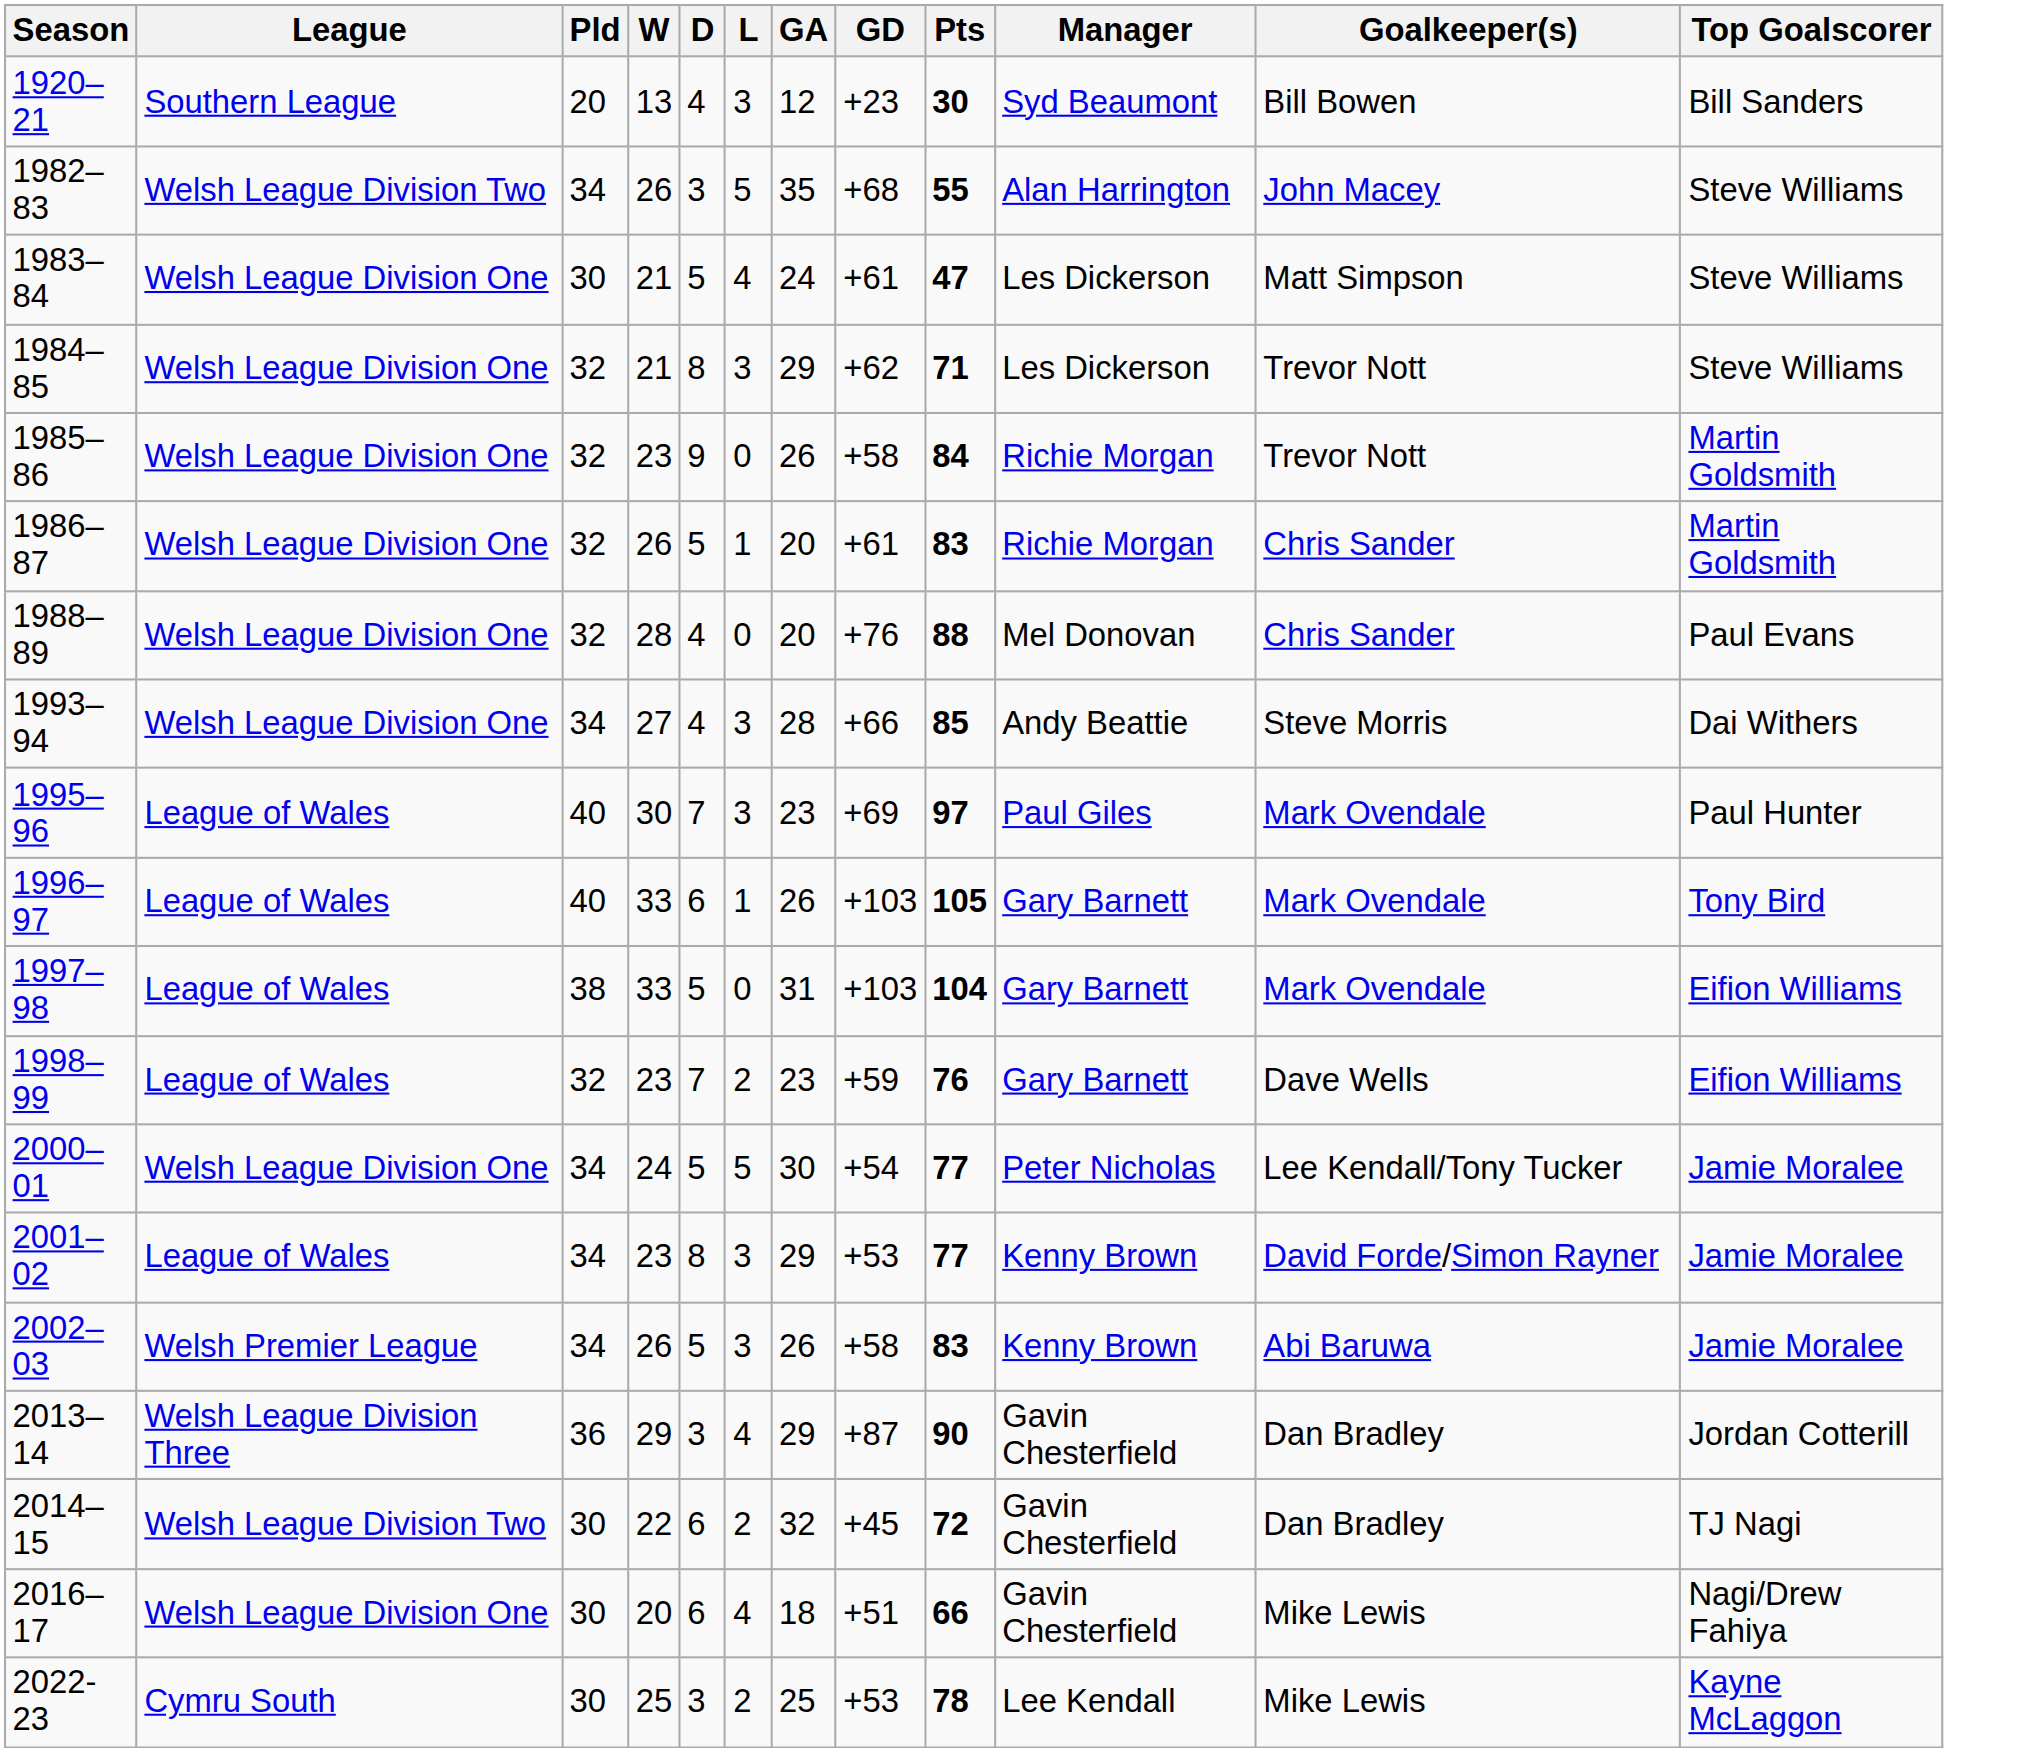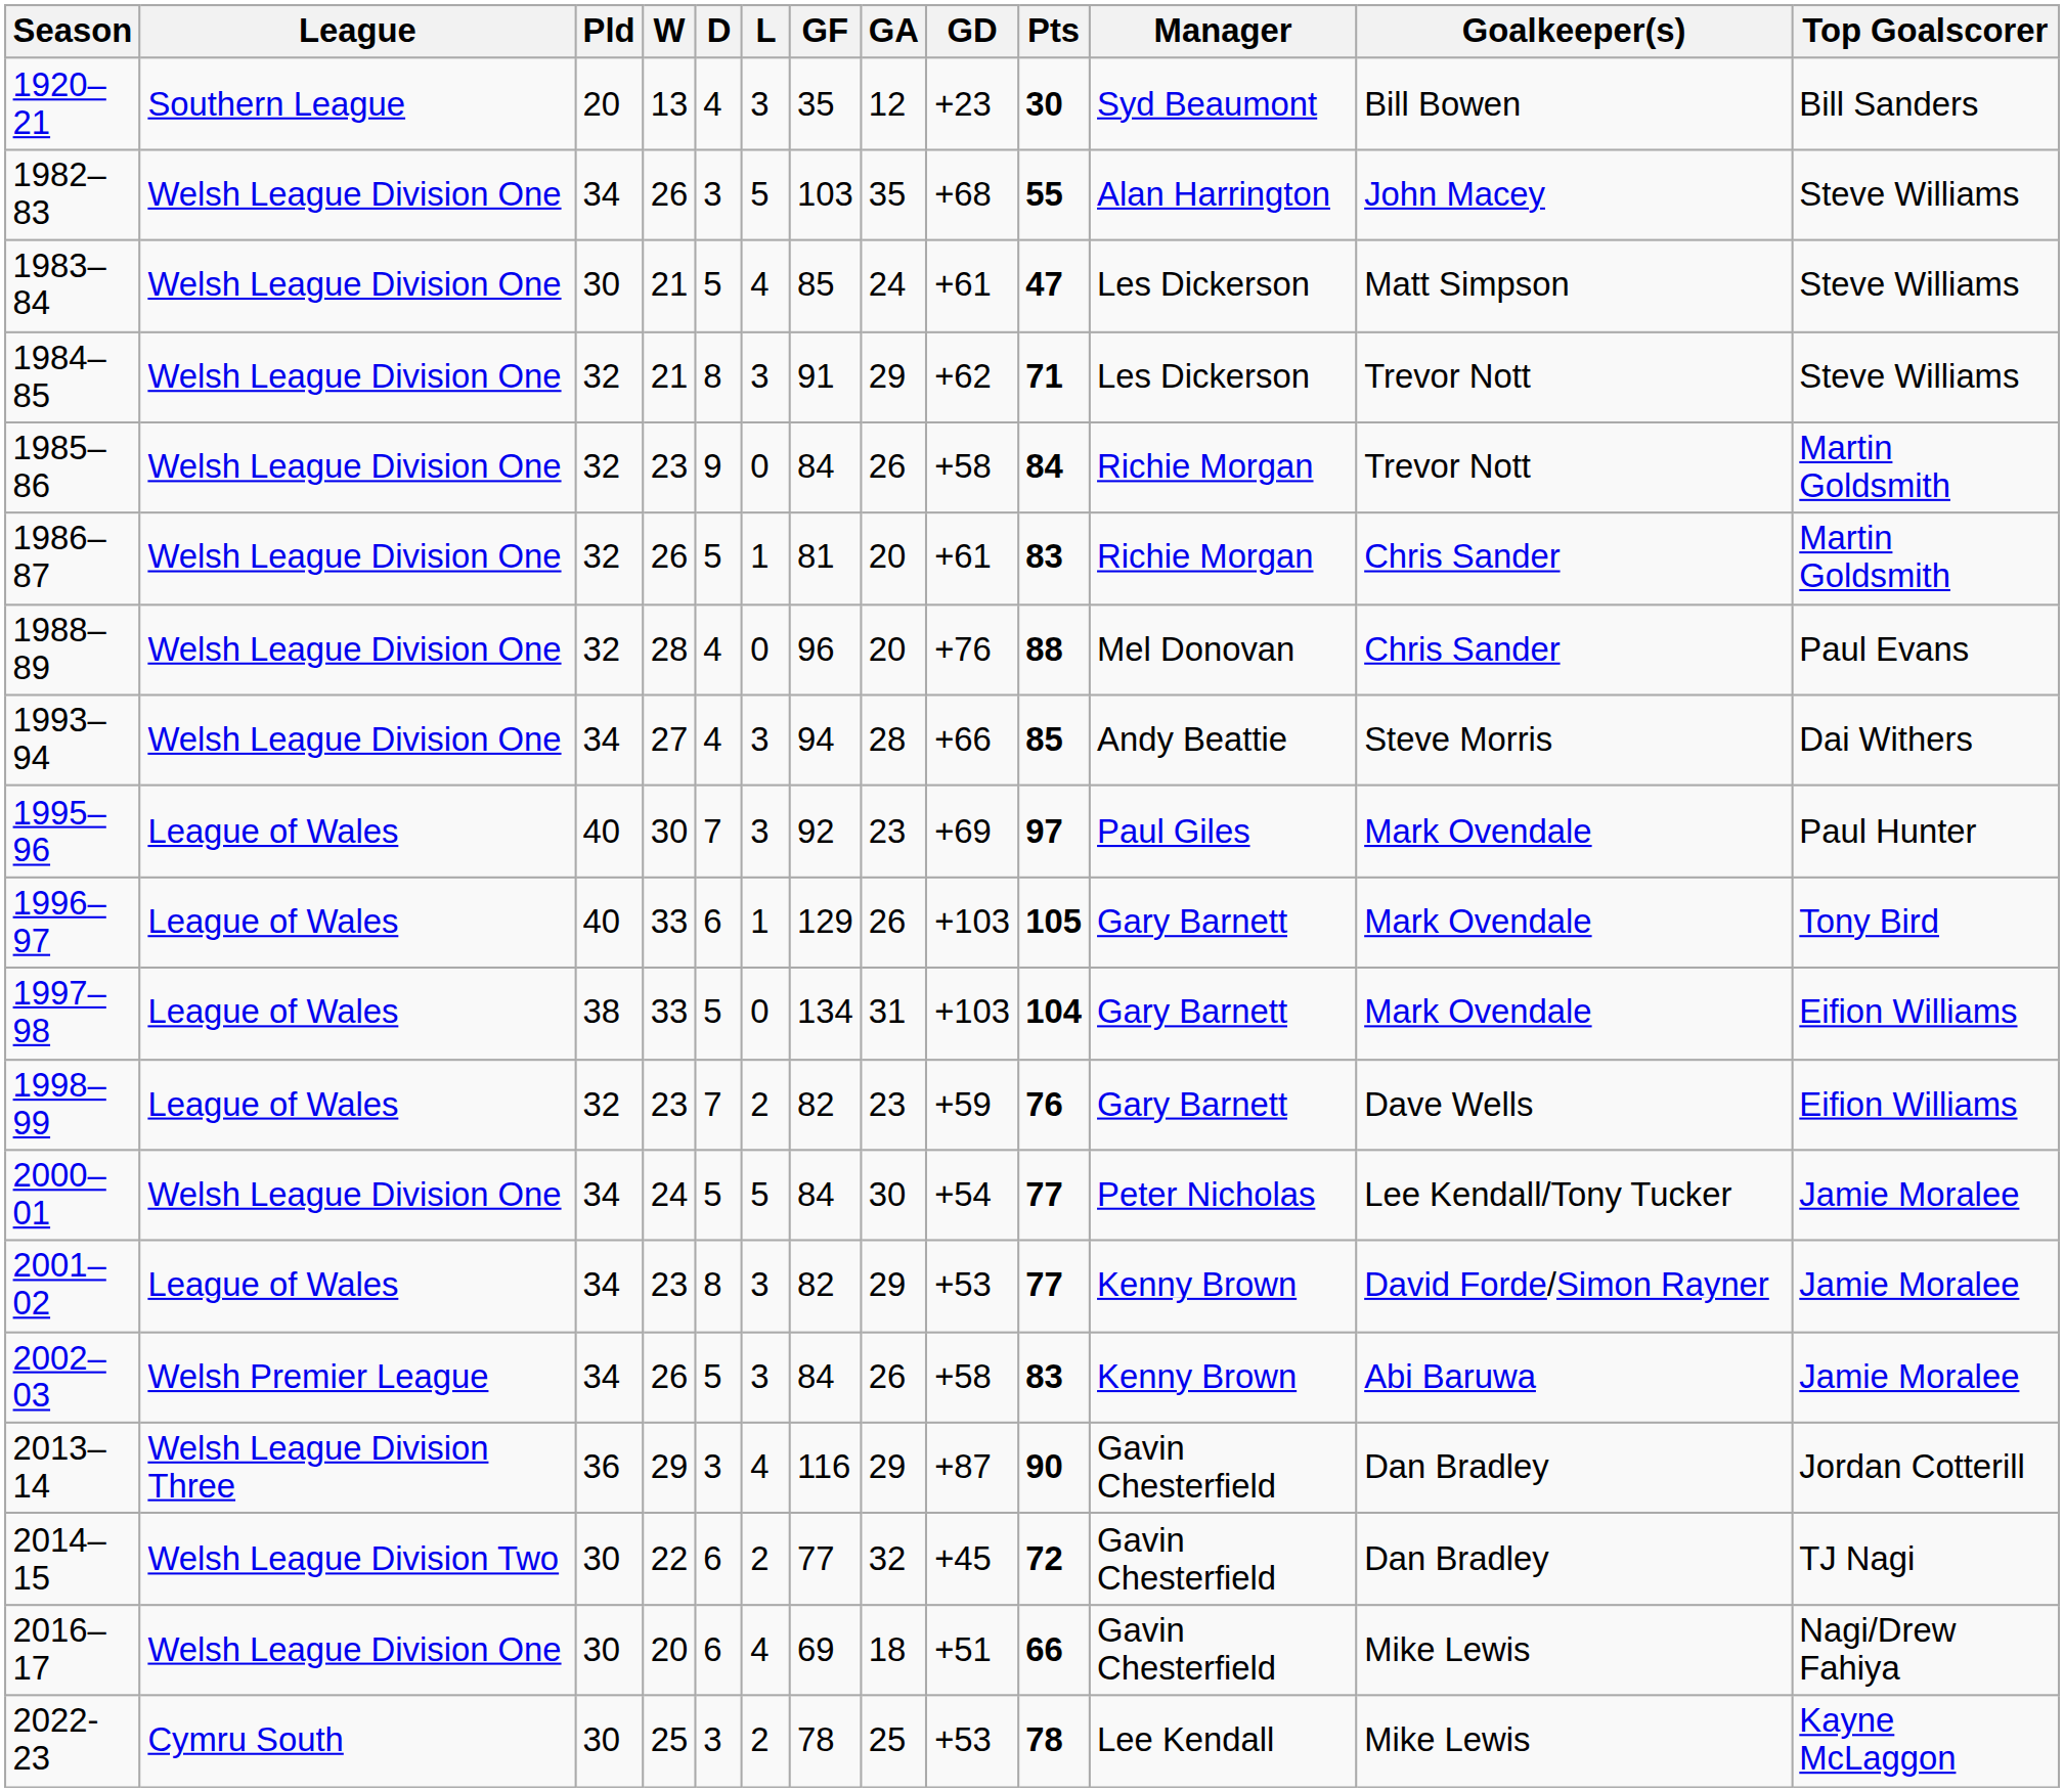+ column: GF | 35 | 103 | 85 | 91 | 84 | 81 | 96 | 94 | 92 | 129 | 134 | 82 | 84 | 82 | 84 | 116 | 77 | 69 | 78
1982–83 | League: Welsh League Division Two -> Welsh League Division One
